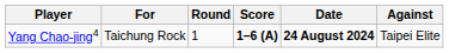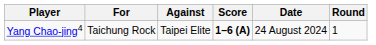columns swapped: Against <-> Round
Yang Chao-jing4 | Date: bold -> normal
